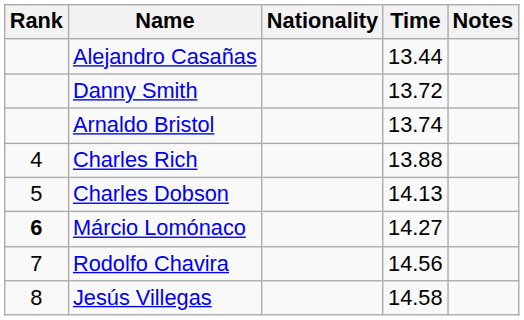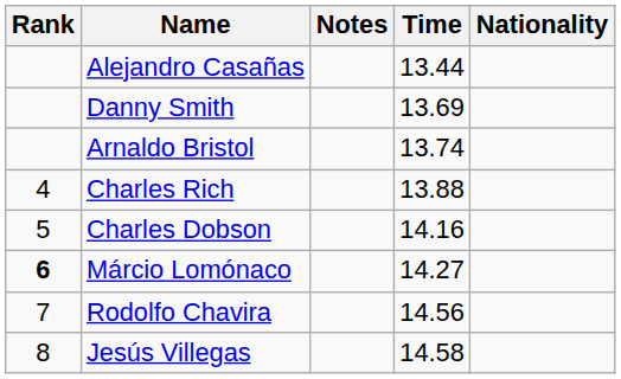columns swapped: Nationality <-> Notes
Danny Smith | Time: 13.72 -> 13.69
Charles Dobson | Time: 14.13 -> 14.16
